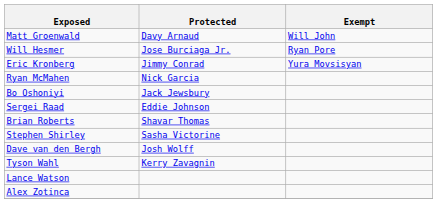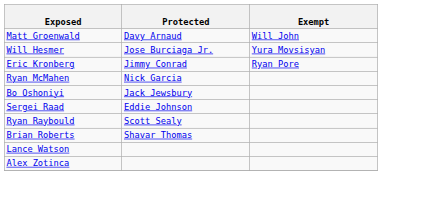Will Hesmer | Exempt: Ryan Pore -> Yura Movsisyan
Eric Kronberg | Exempt: Yura Movsisyan -> Ryan Pore
+ row: Ryan Raybould | Scott Sealy
- row: Stephen Shirley | Sasha Victorine
- row: Dave van den Bergh | Josh Wolff
- row: Tyson Wahl | Kerry Zavagnin
